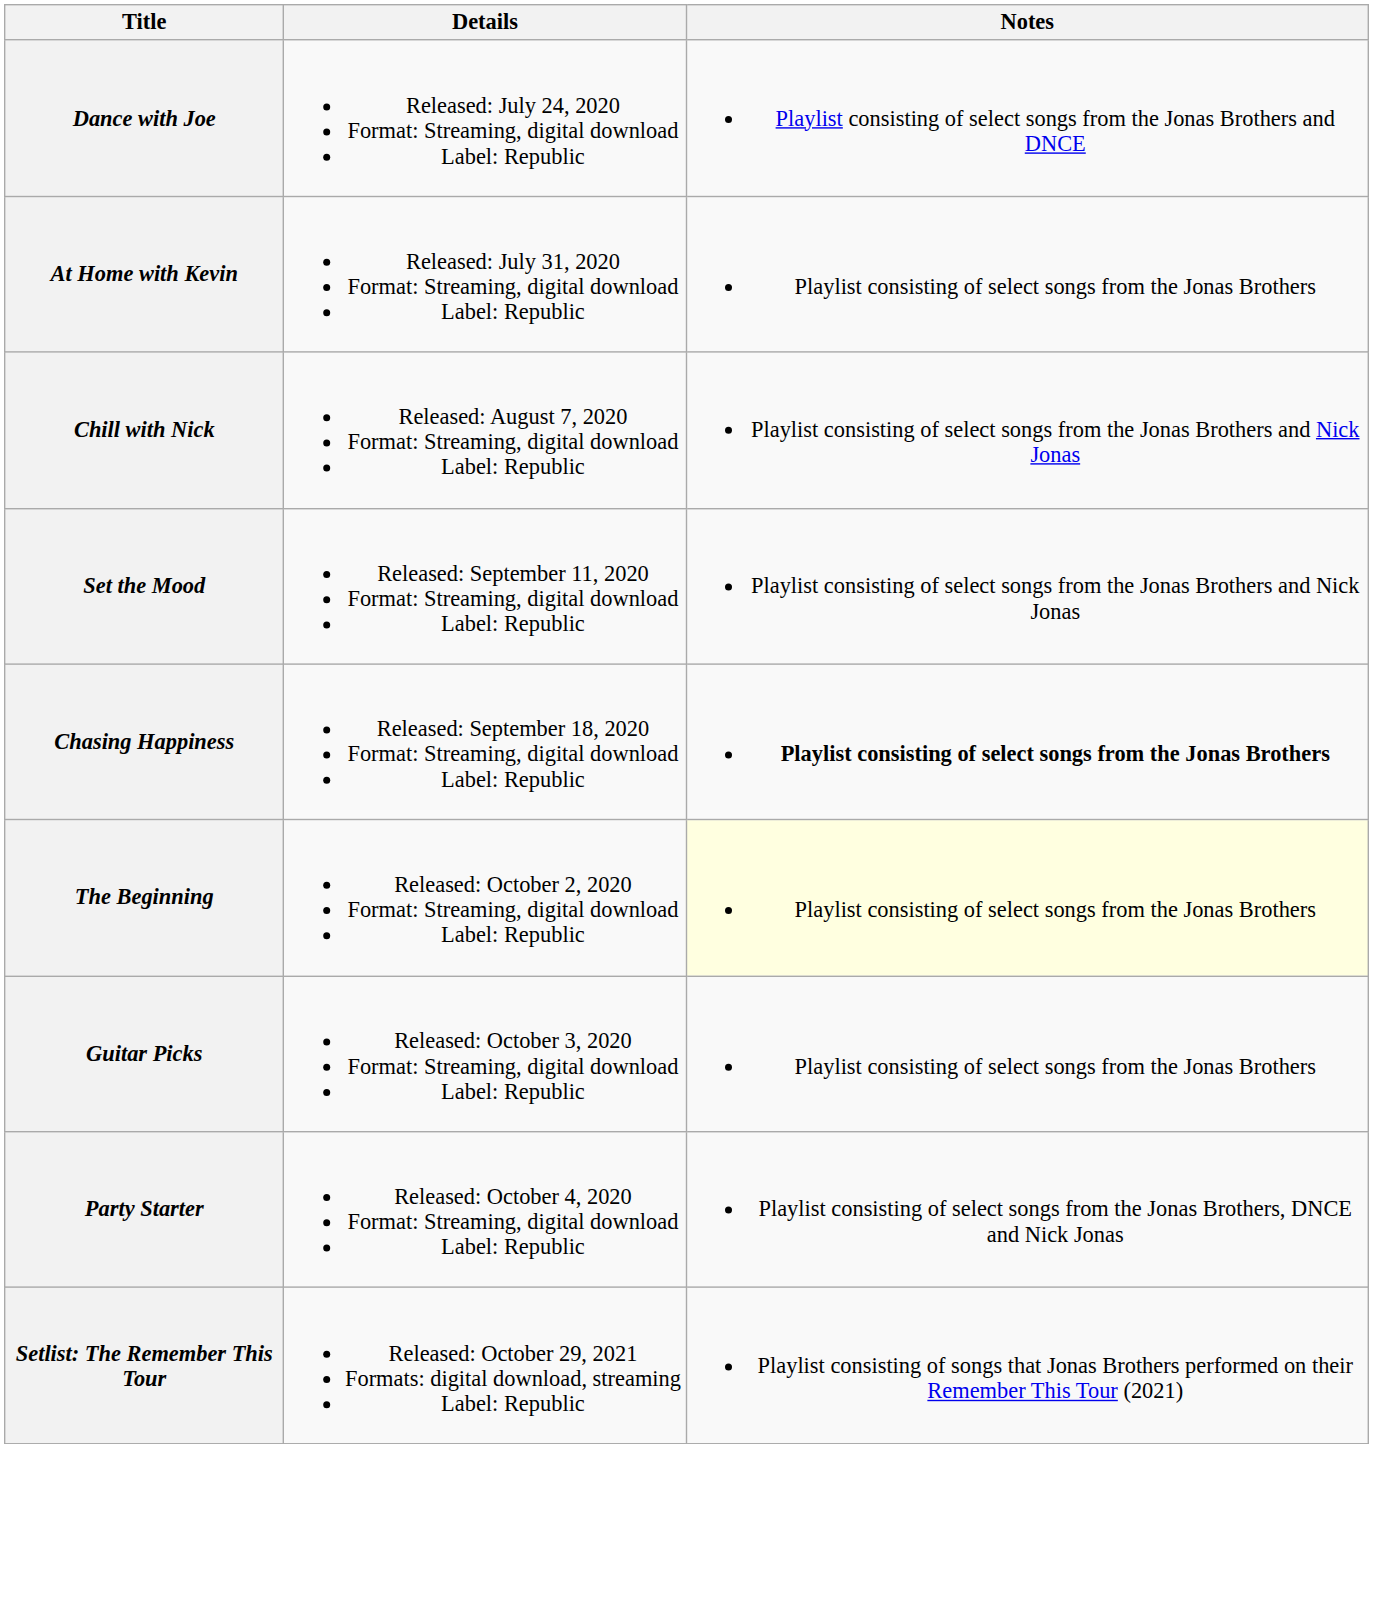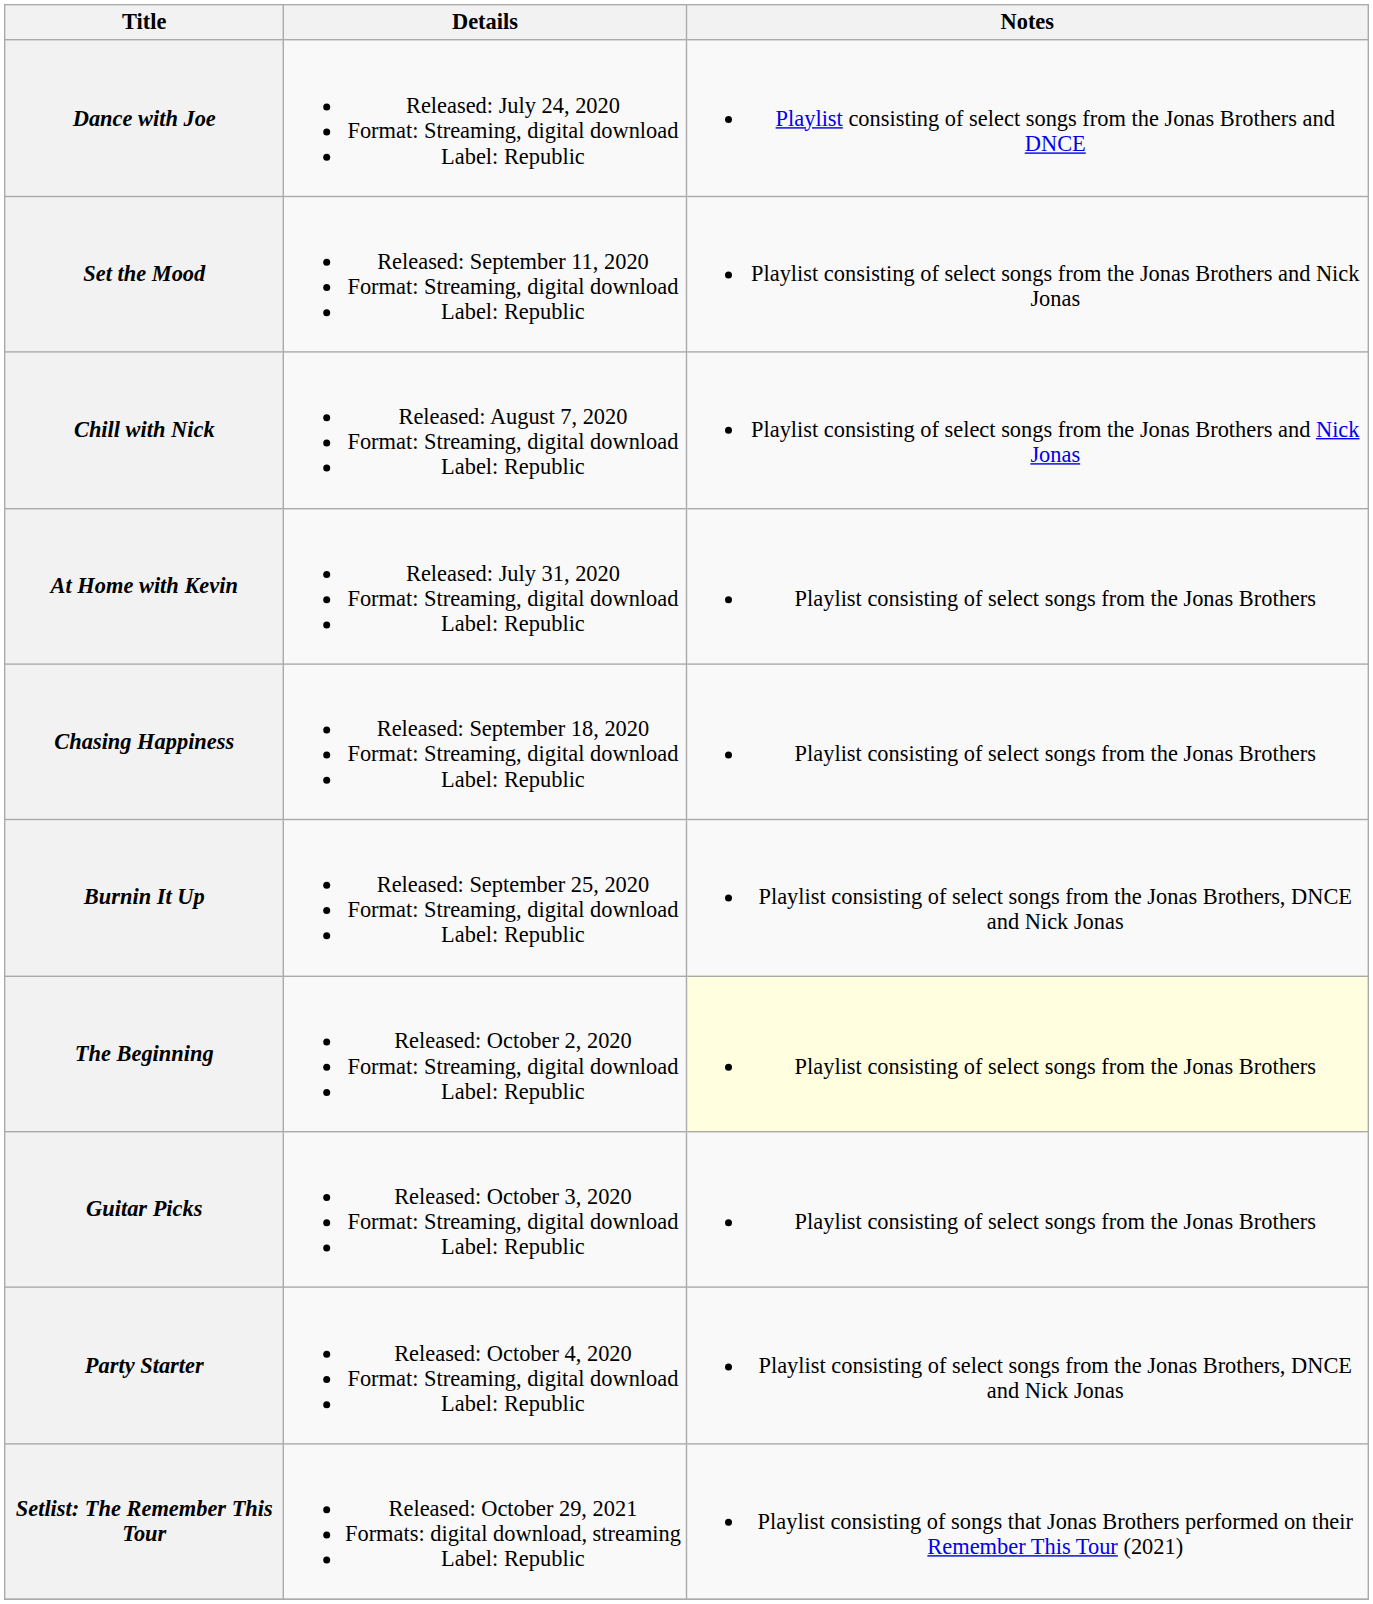rows swapped: At Home with Kevin <-> Set the Mood
Chasing Happiness | Notes: bold -> normal
+ row: Burnin It Up | Released: September 25, 2020 Format: Streaming, digital download Label: Republic | Playlist consisting of select songs from the Jonas Brothers, DNCE and Nick Jonas
